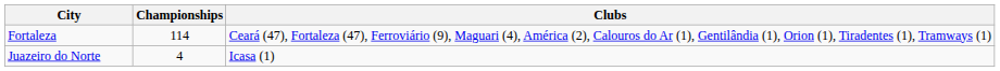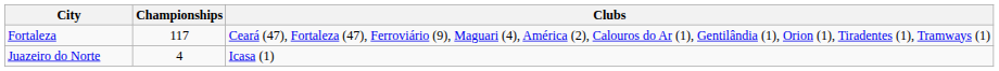Fortaleza | Championships: 114 -> 117
